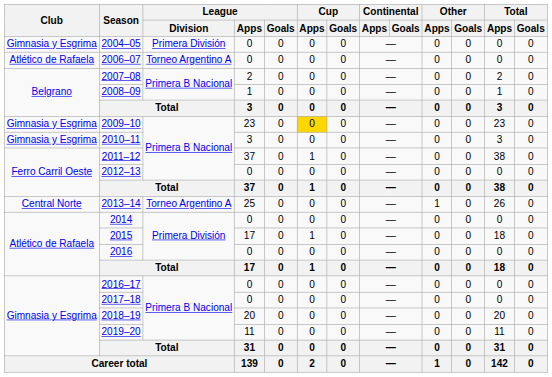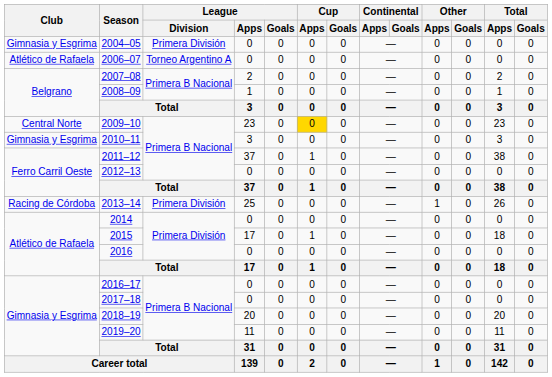2009–10 | Club: Gimnasia y Esgrima -> Central Norte
2013–14 | Club: Central Norte -> Racing de Córdoba
2013–14 | League / Division: Torneo Argentino A -> Primera División
